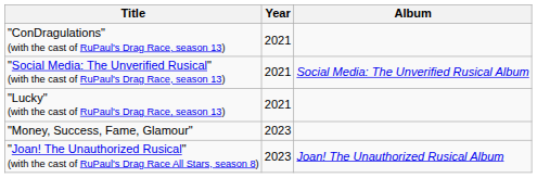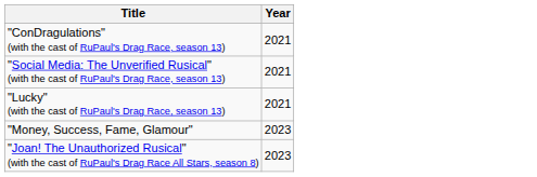- column: Album | Social Media: The Unverified Rusical Album | Joan! The Unauthorized Rusical Album
